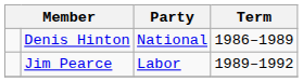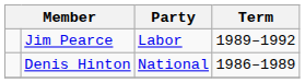rows swapped: Denis Hinton <-> Jim Pearce
